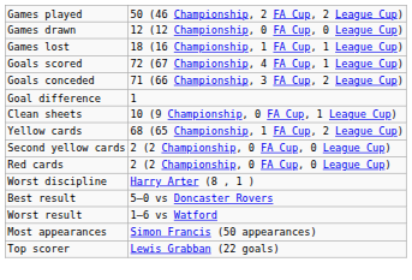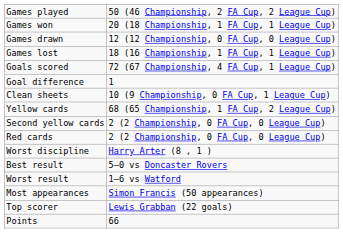+ row: Games won | 20 (18 Championship, 1 FA Cup, 1 League Cup)
- row: Goals conceded | 71 (66 Championship, 3 FA Cup, 2 League Cup)
+ row: Points | 66
